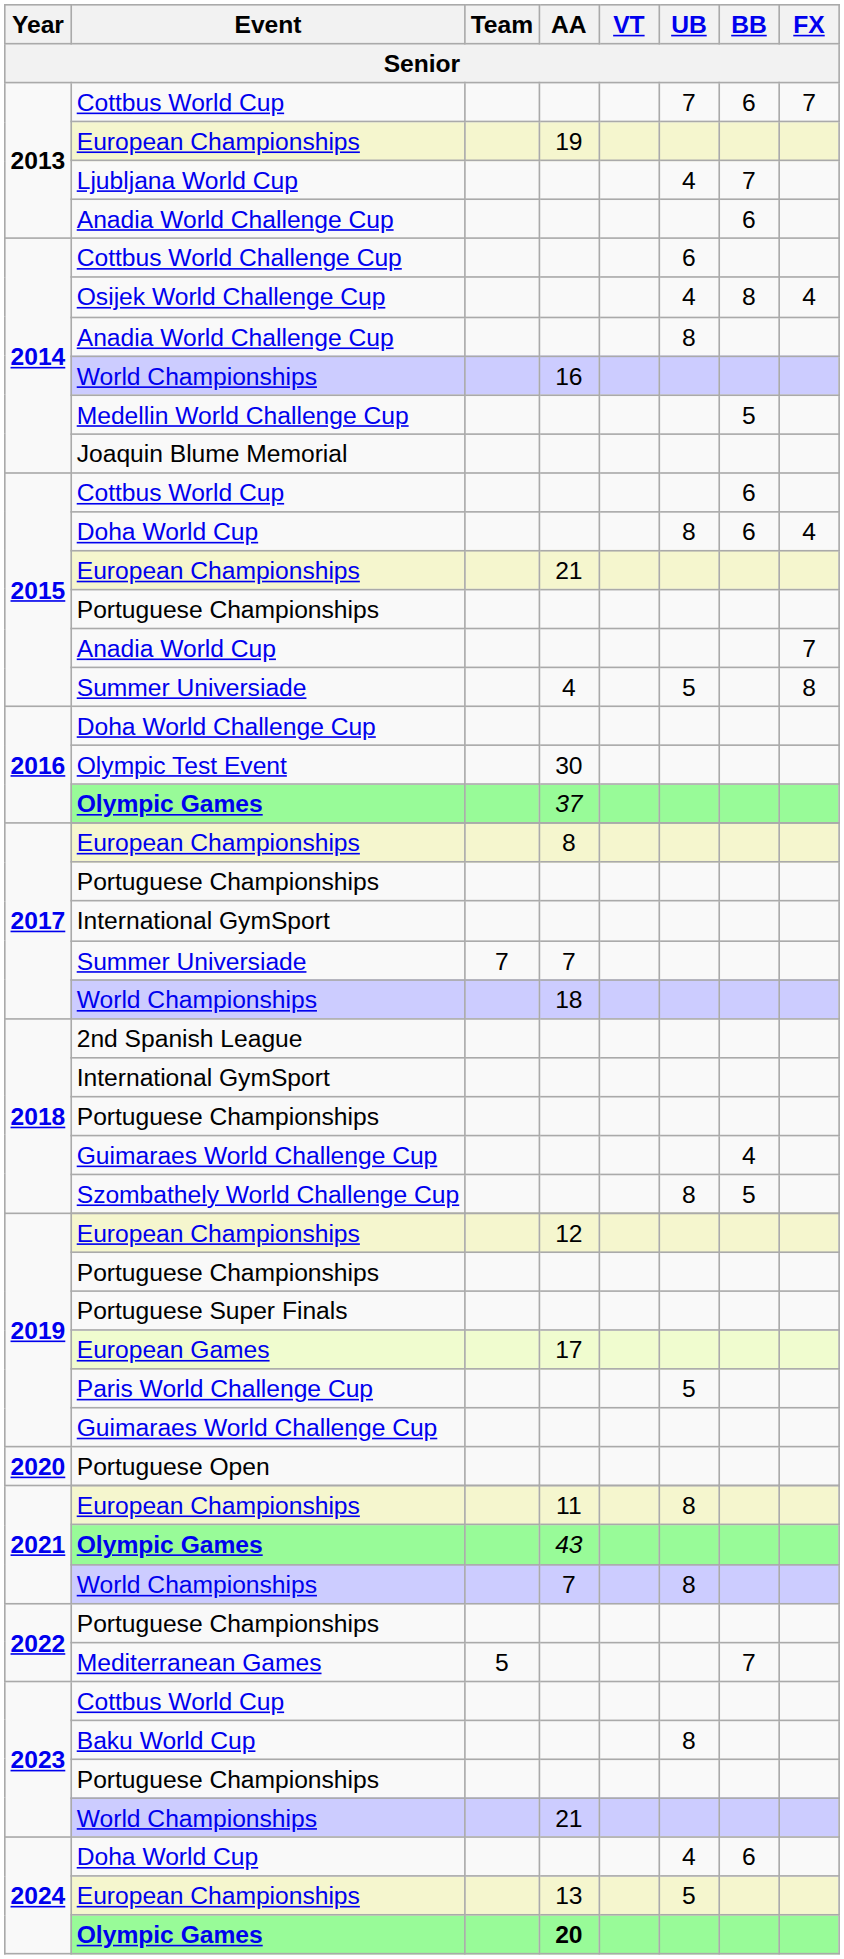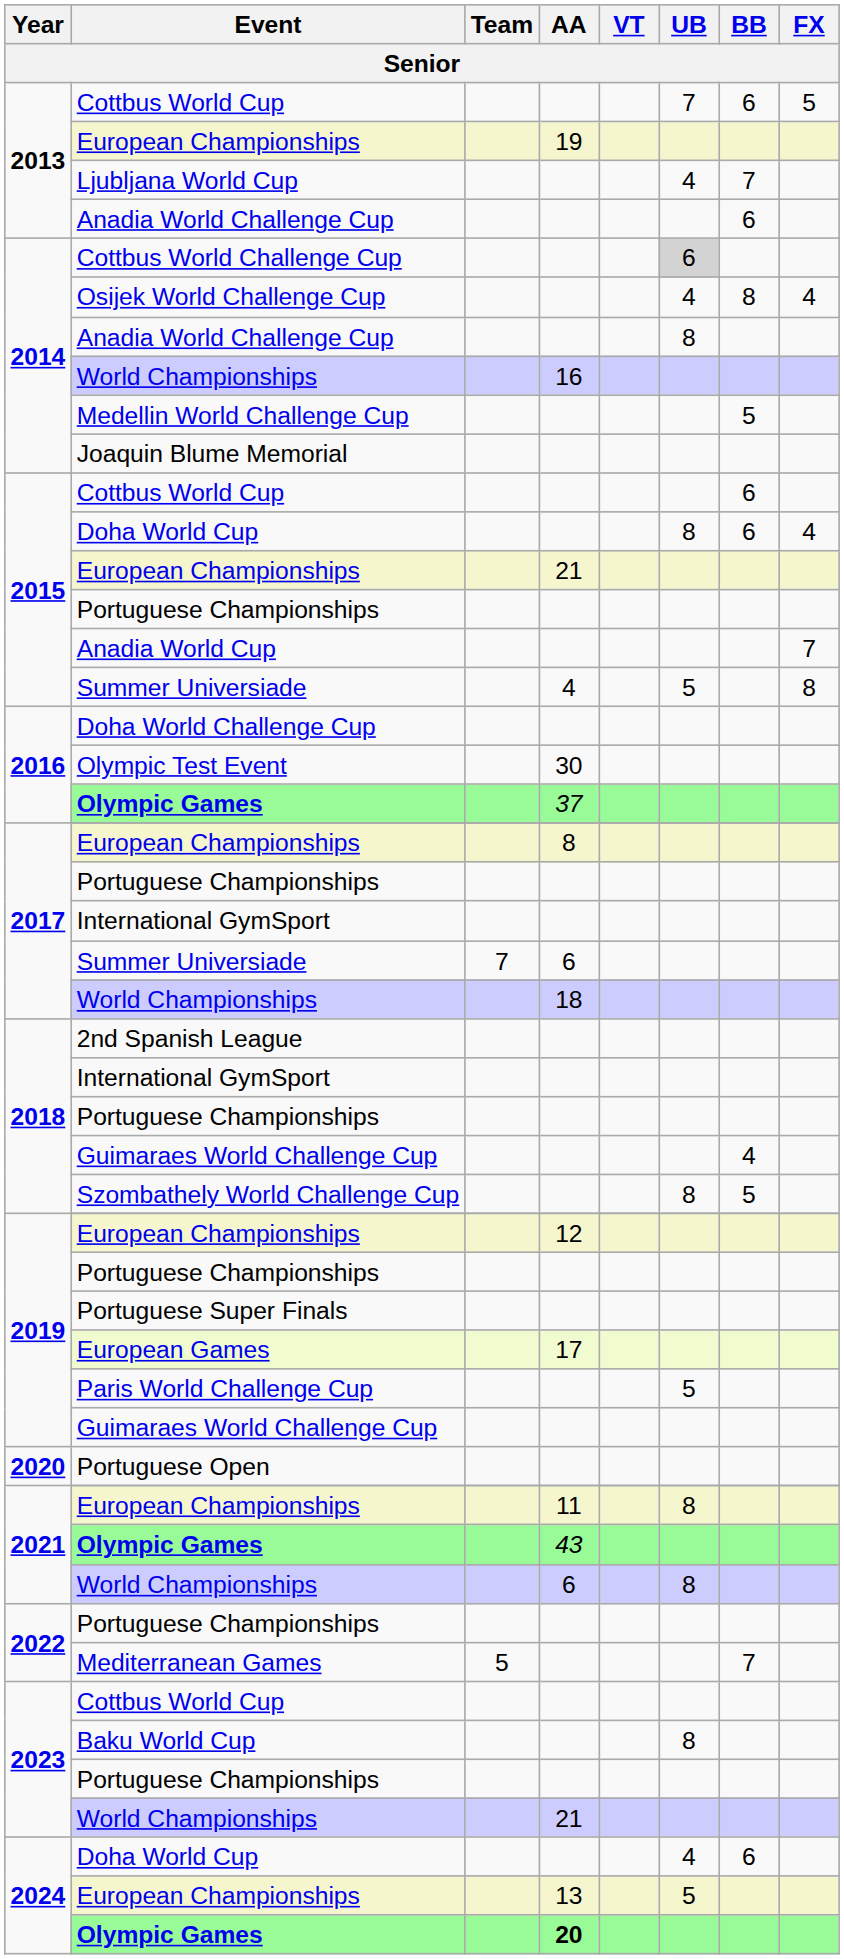2013 / Cottbus World Cup | FX: 7 -> 5
Cottbus World Challenge Cup | UB: no background -> lightgrey background
2017 / Summer Universiade | AA: 7 -> 6
2021 / World Championships | AA: 7 -> 6
